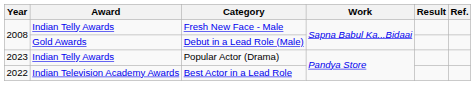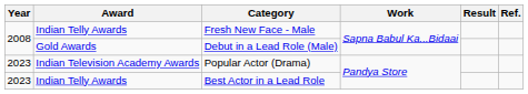Popular Actor (Drama) | Award: Indian Telly Awards -> Indian Television Academy Awards
Best Actor in a Lead Role | Year: 2022 -> 2023
Best Actor in a Lead Role | Award: Indian Television Academy Awards -> Indian Telly Awards
